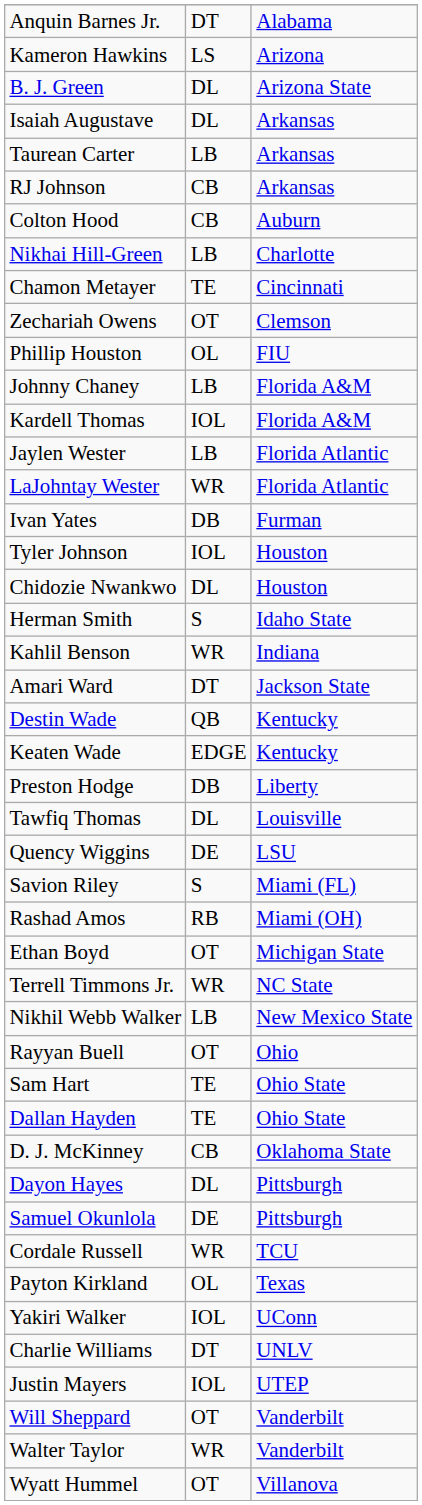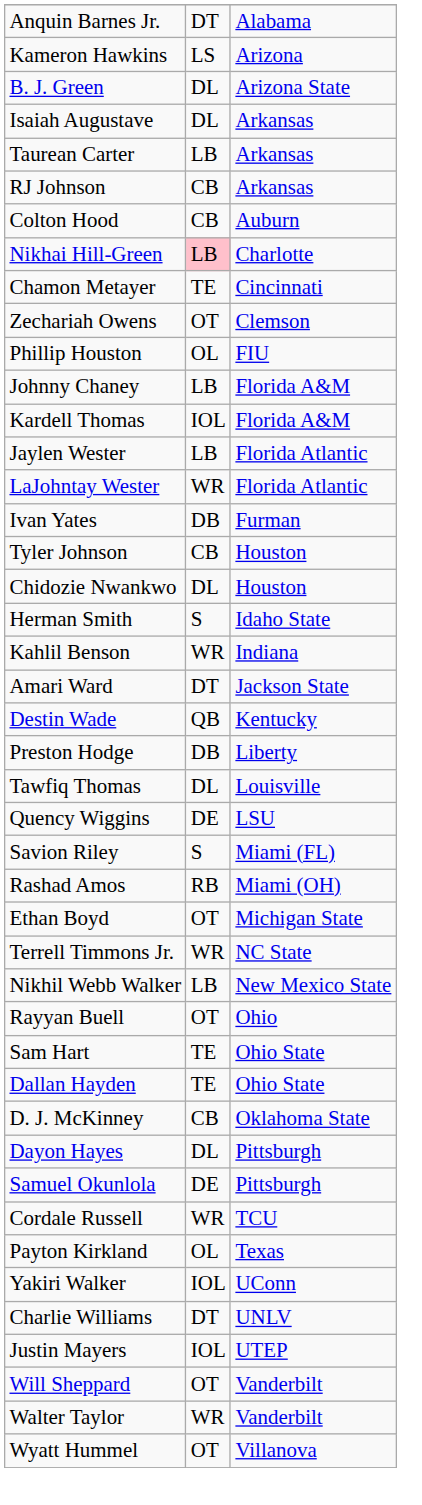Nikhai Hill-Green | column 2: no background -> pink background
Tyler Johnson | column 2: IOL -> CB
- row: Keaten Wade | EDGE | Kentucky
